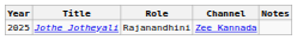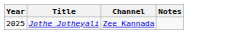- column: Role | Rajanandhini
